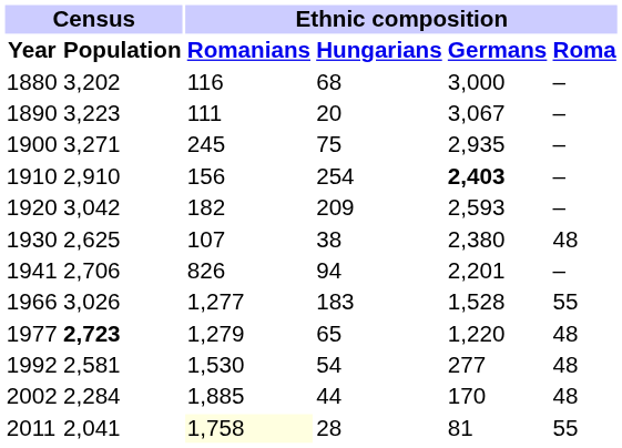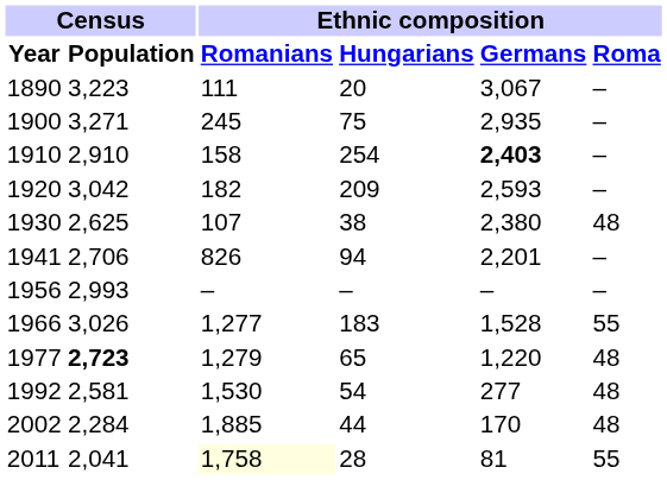- row: 1880 | 3,202 | 116 | 68 | 3,000 | –
1910 | Ethnic composition / Romanians: 156 -> 158
+ row: 1956 | 2,993 | – | – | – | –
